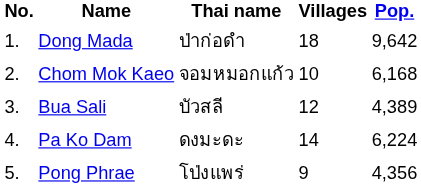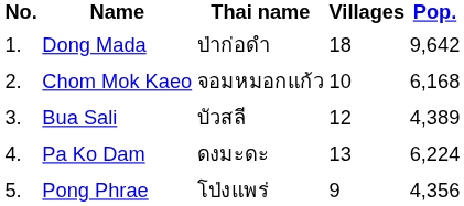Pa Ko Dam | Villages: 14 -> 13
